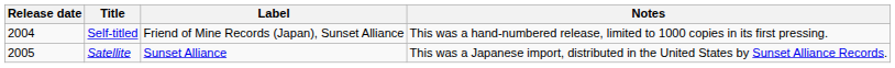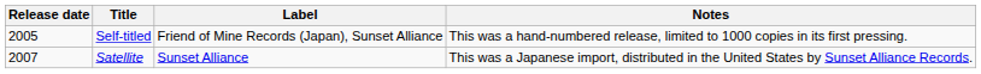Self-titled | Release date: 2004 -> 2005
Satellite | Release date: 2005 -> 2007
